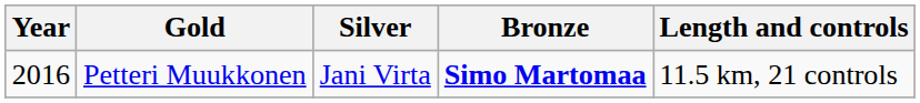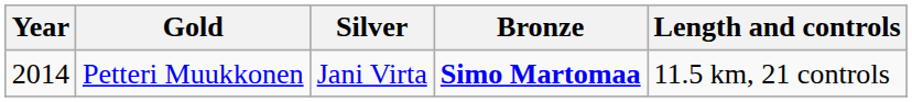Petteri Muukkonen | Year: 2016 -> 2014
